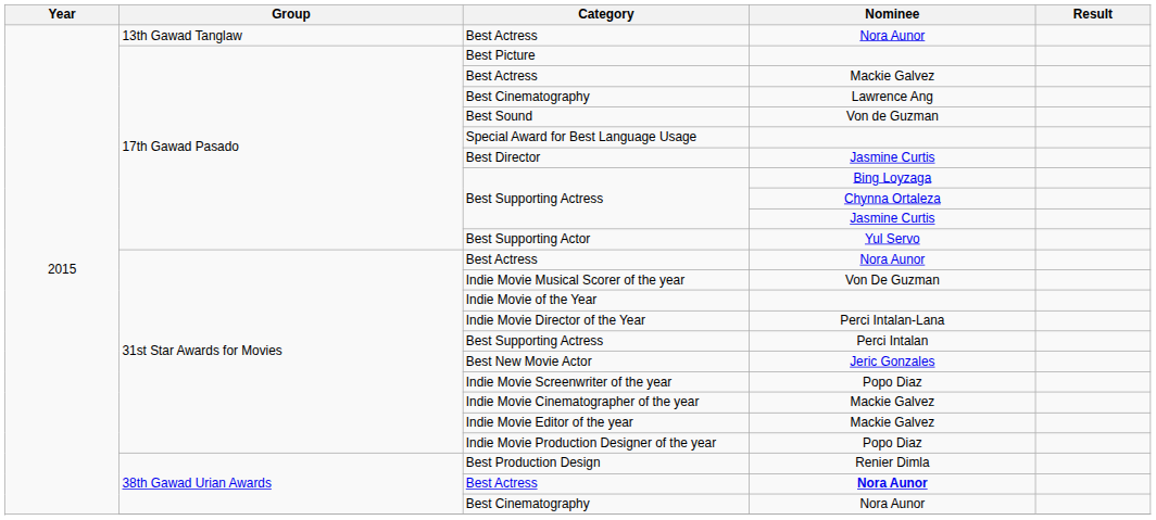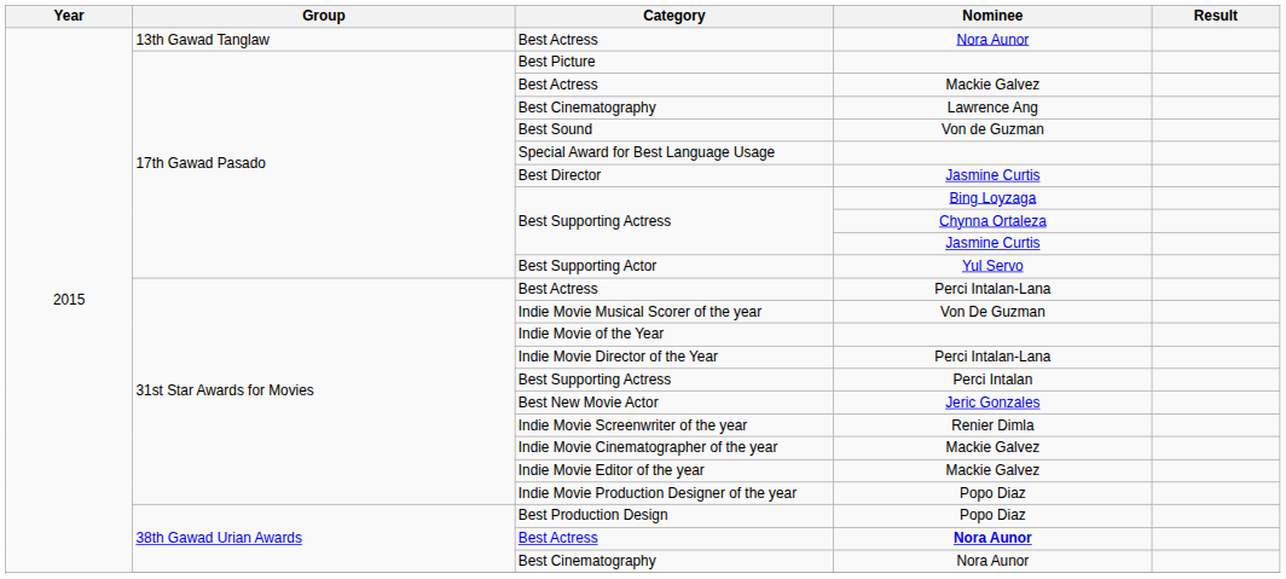31st Star Awards for Movies / Best Actress | Nominee: Nora Aunor -> Perci Intalan-Lana
Indie Movie Screenwriter of the year | Nominee: Popo Diaz -> Renier Dimla
Best Production Design | Nominee: Renier Dimla -> Popo Diaz
